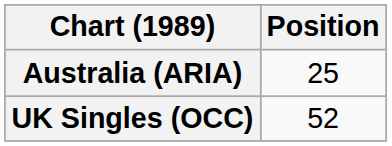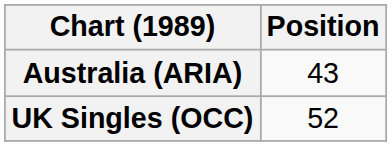Australia (ARIA) | Position: 25 -> 43
